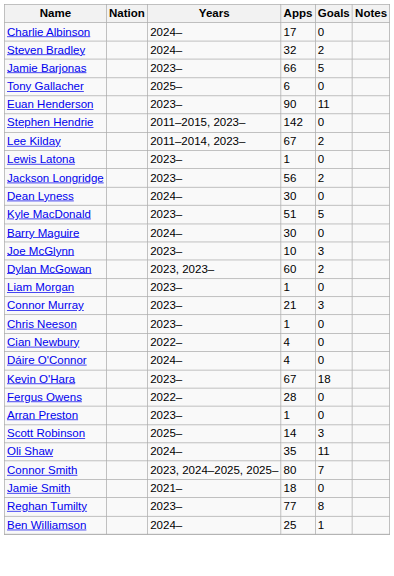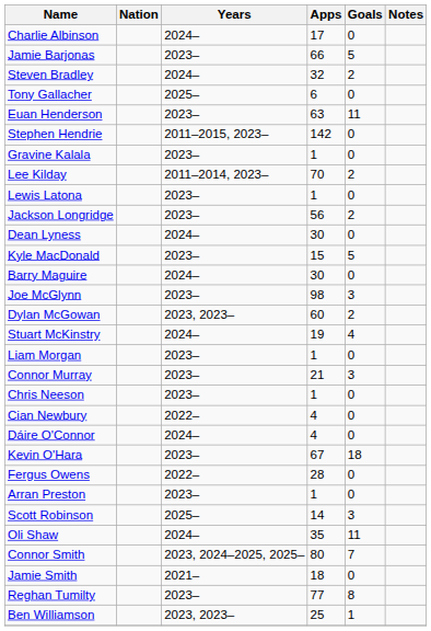rows swapped: Jamie Barjonas <-> Steven Bradley
Euan Henderson | Apps: 90 -> 63
+ row: Gravine Kalala | 2023– | 1 | 0
Lee Kilday | Apps: 67 -> 70
Kyle MacDonald | Apps: 51 -> 15
Joe McGlynn | Apps: 10 -> 98
+ row: Stuart McKinstry | 2024– | 19 | 4
Ben Williamson | Years: 2024– -> 2023, 2023–
